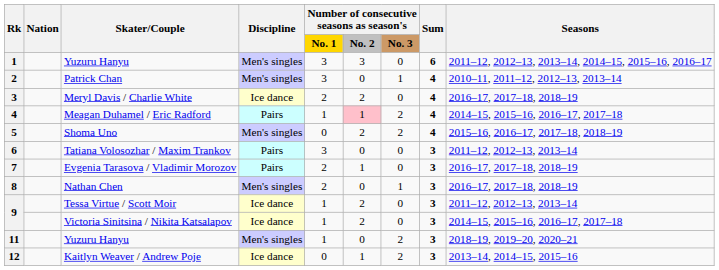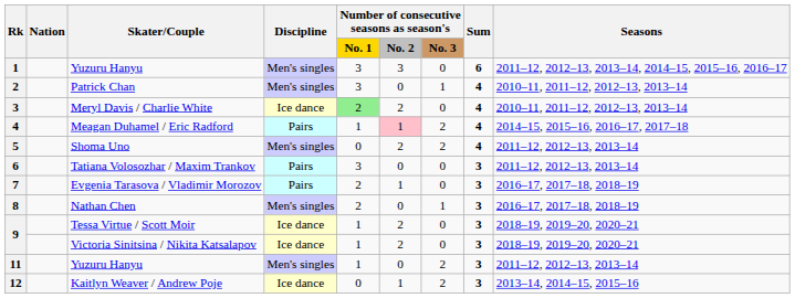Meryl Davis / Charlie White | Number of consecutive seasons as season's / No. 1: no background -> lightgreen background
Meryl Davis / Charlie White | Seasons: 2016–17, 2017–18, 2018–19 -> 2010–11, 2011–12, 2012–13, 2013–14
Shoma Uno | Seasons: 2015–16, 2016–17, 2017–18, 2018–19 -> 2011–12, 2012–13, 2013–14
Tessa Virtue / Scott Moir | Seasons: 2011–12, 2012–13, 2013–14 -> 2018–19, 2019–20, 2020–21
Victoria Sinitsina / Nikita Katsalapov | Seasons: 2014–15, 2015–16, 2016–17, 2017–18 -> 2018–19, 2019–20, 2020–21
11 / Yuzuru Hanyu | Seasons: 2018–19, 2019–20, 2020–21 -> 2011–12, 2012–13, 2013–14
